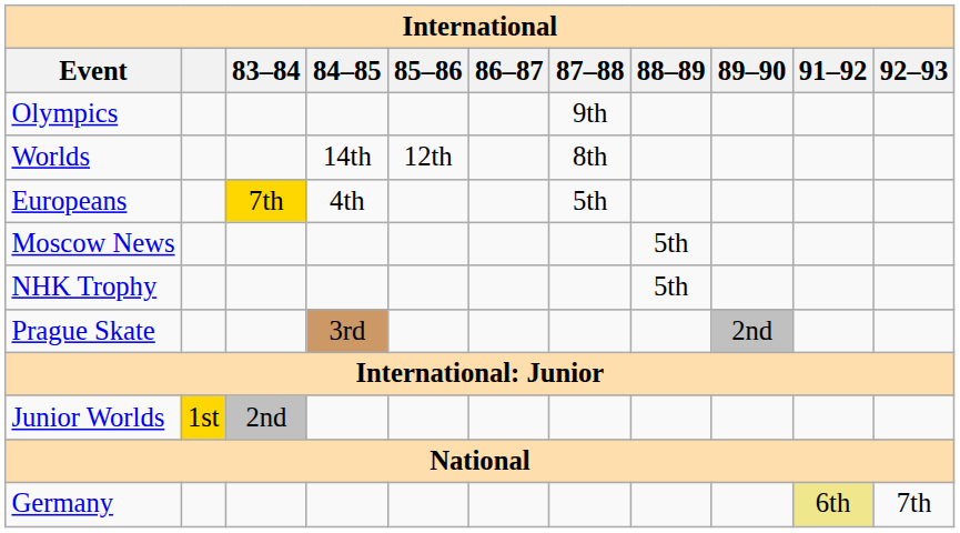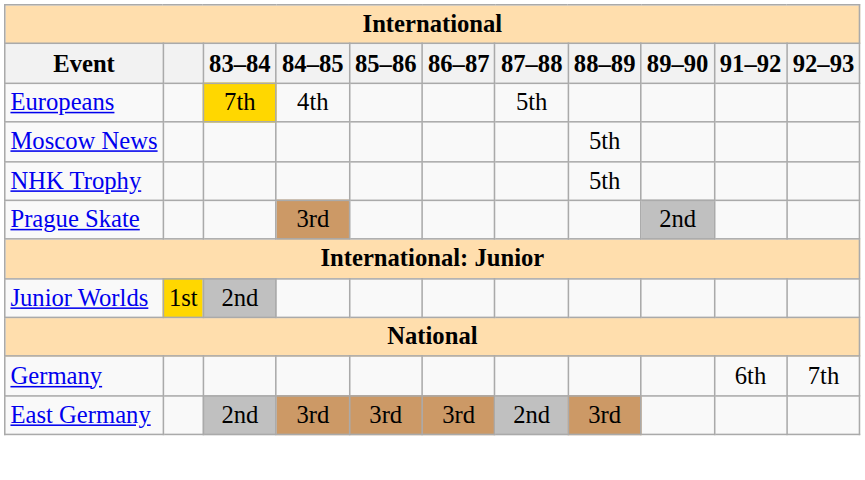- row: Olympics | 9th
- row: Worlds | 14th | 12th | 8th
Germany | 91–92: khaki background -> no background
+ row: East Germany | 2nd | 3rd | 3rd | 3rd | 2nd | 3rd
